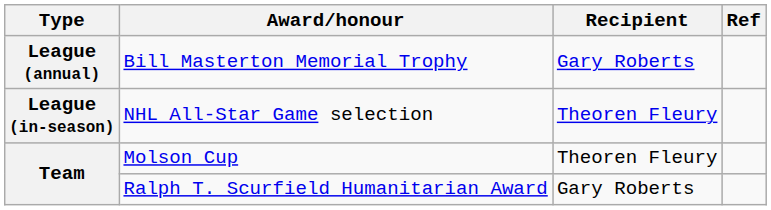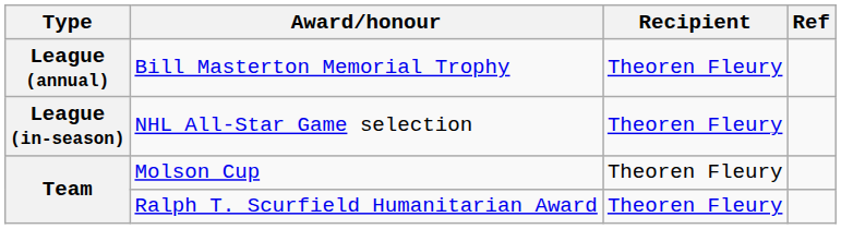Bill Masterton Memorial Trophy | Recipient: Gary Roberts -> Theoren Fleury
Ralph T. Scurfield Humanitarian Award | Recipient: Gary Roberts -> Theoren Fleury
